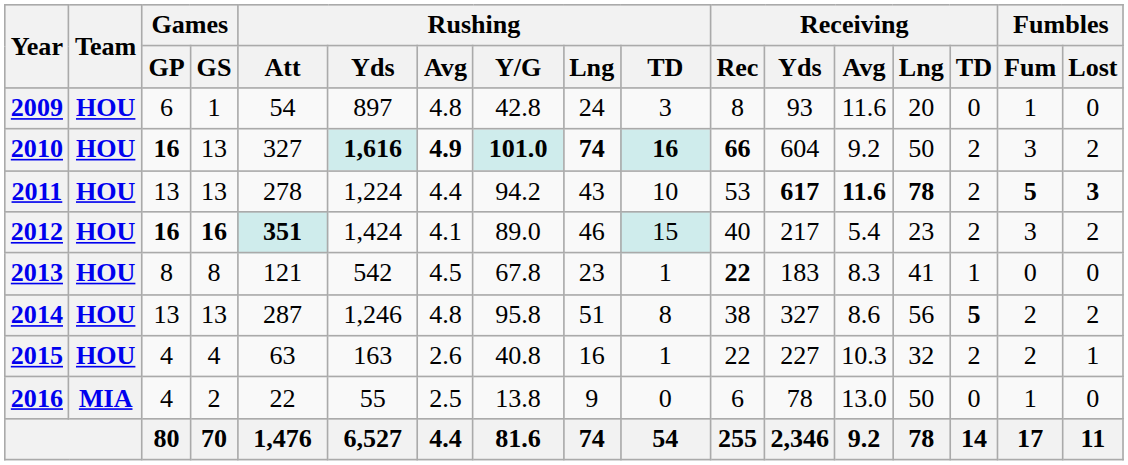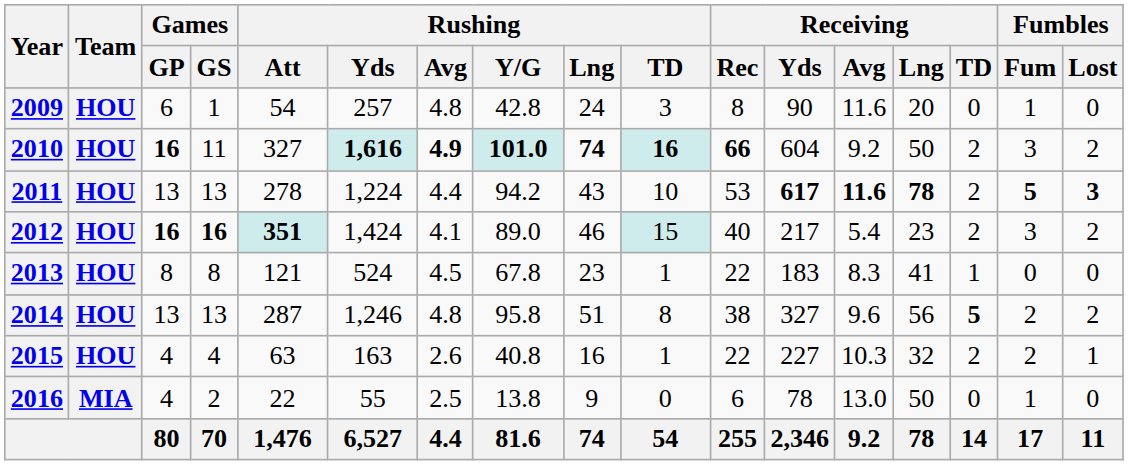2009 | Rushing / Yds: 897 -> 257
2009 | Receiving / Yds: 93 -> 90
2010 | Games / GS: 13 -> 11
2013 | Rushing / Yds: 542 -> 524
2013 | Receiving / Rec: bold -> normal
2014 | Receiving / Avg: 8.6 -> 9.6
